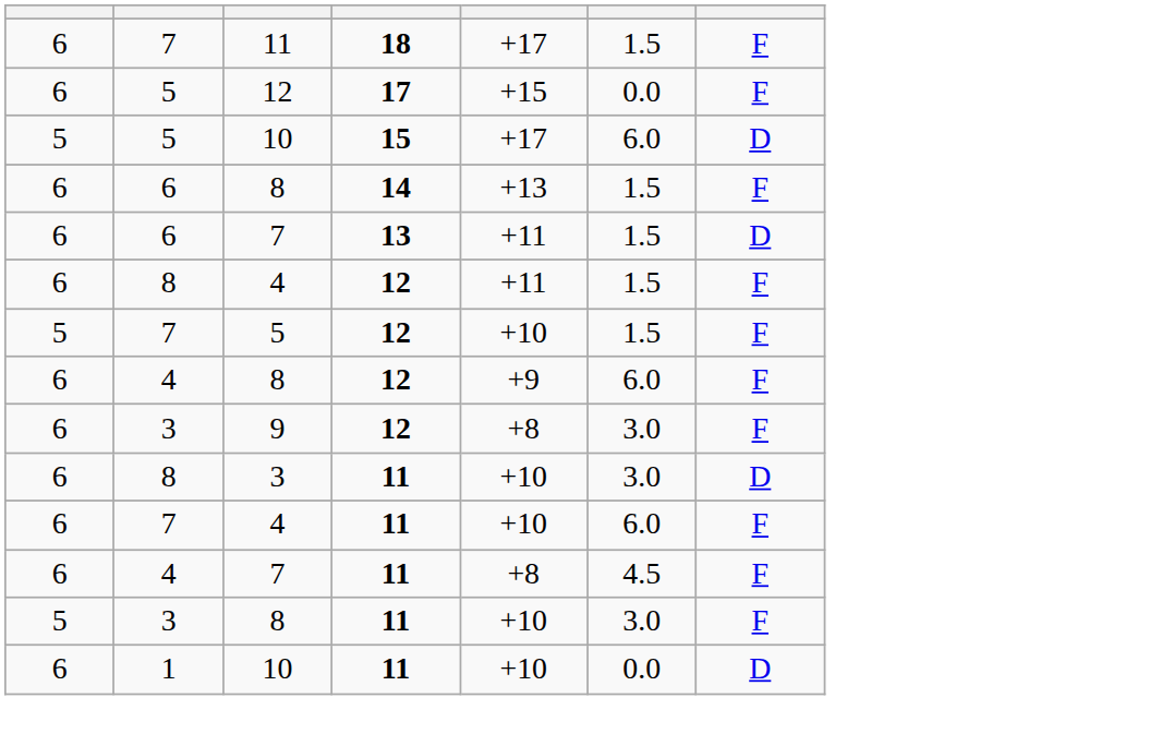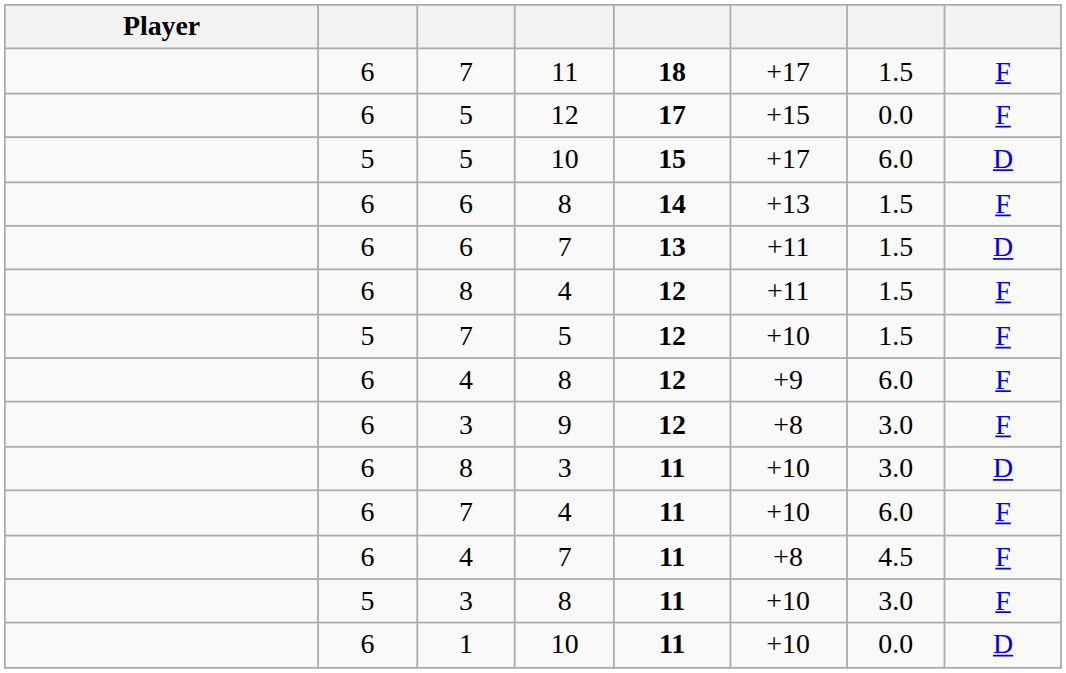+ column: Player
